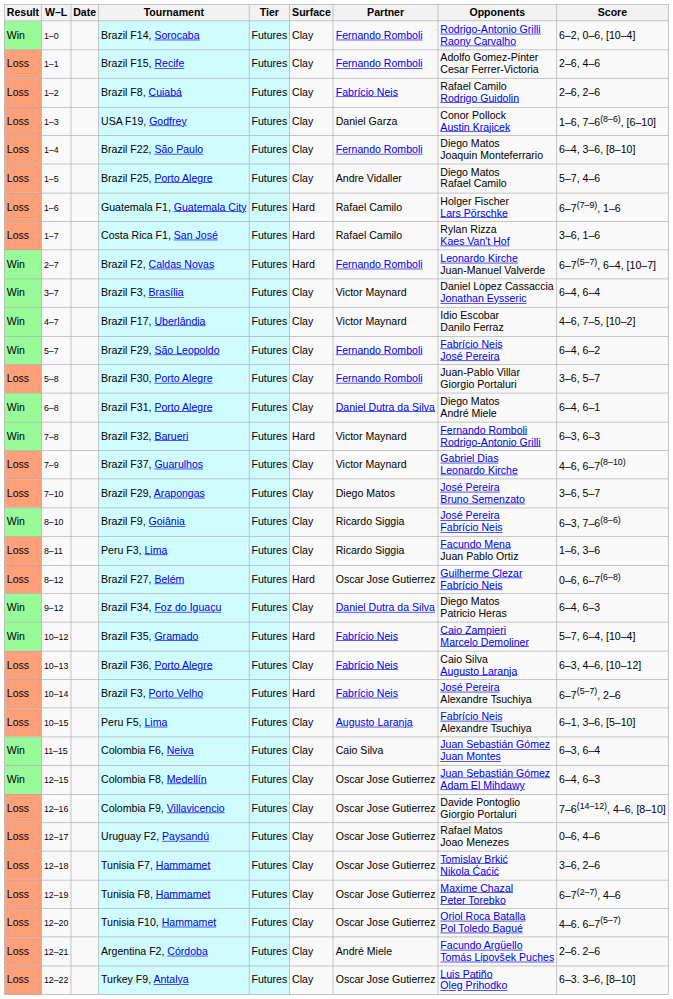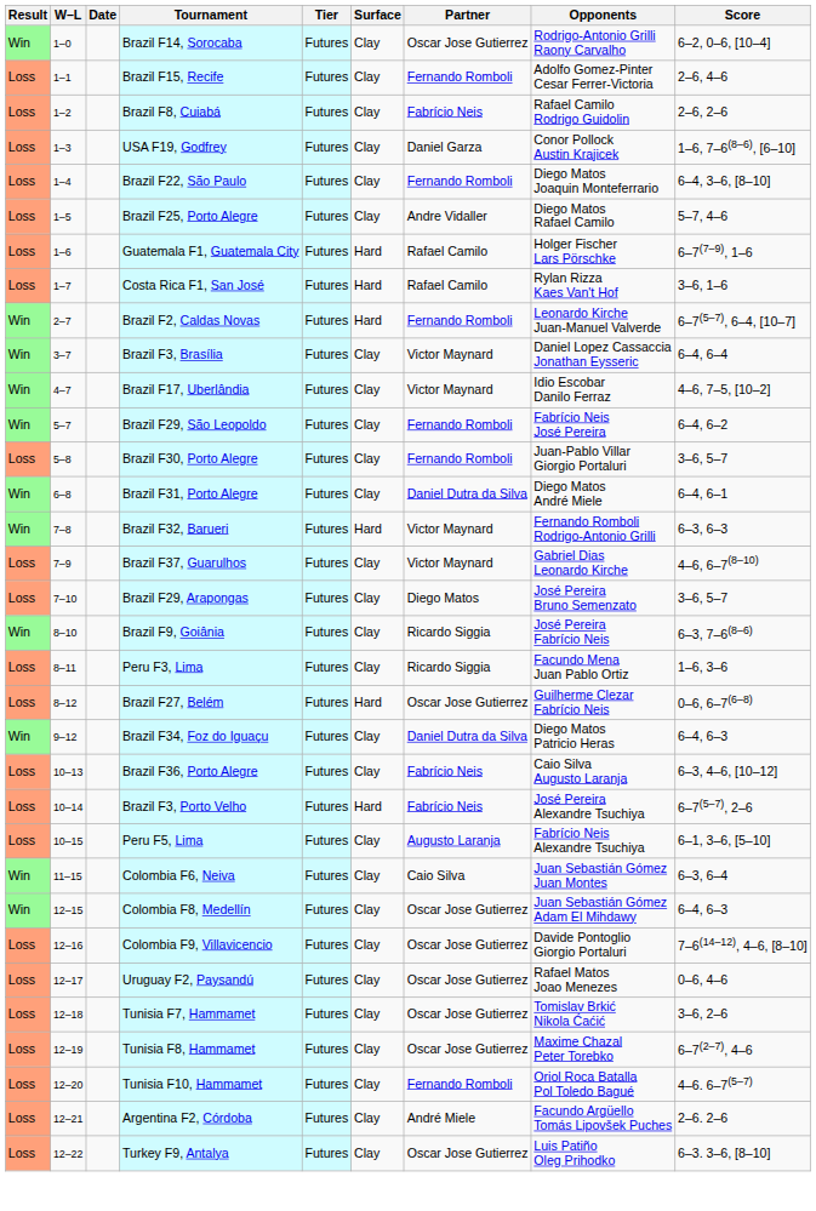Brazil F14, Sorocaba | Partner: Fernando Romboli -> Oscar Jose Gutierrez
- row: Win | 10–12 | Brazil F35, Gramado | Futures | Hard | Fabrício Neis | Caio Zampieri Marcelo Demoliner | 5–7, 6–4, [10–4]
Tunisia F10, Hammamet | Partner: Oscar Jose Gutierrez -> Fernando Romboli
